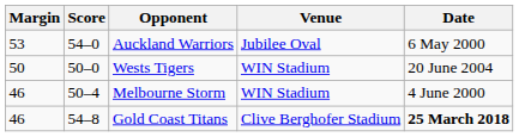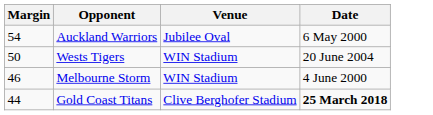- column: Score | 54–0 | 50–0 | 50–4 | 54–8
Auckland Warriors | Margin: 53 -> 54
Gold Coast Titans | Margin: 46 -> 44
